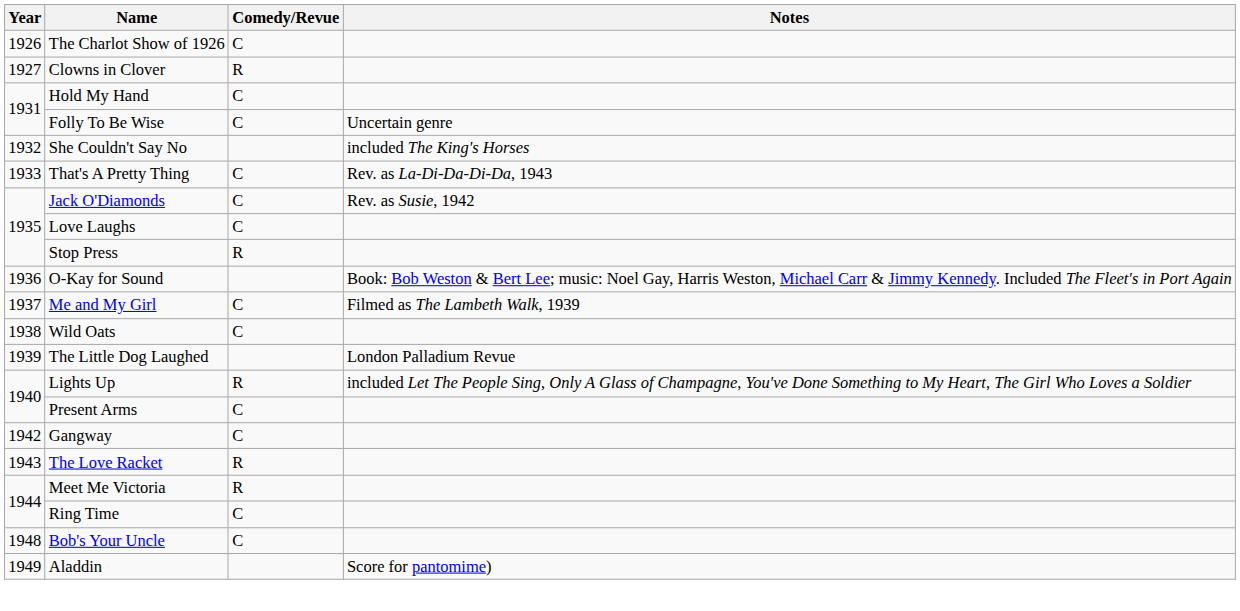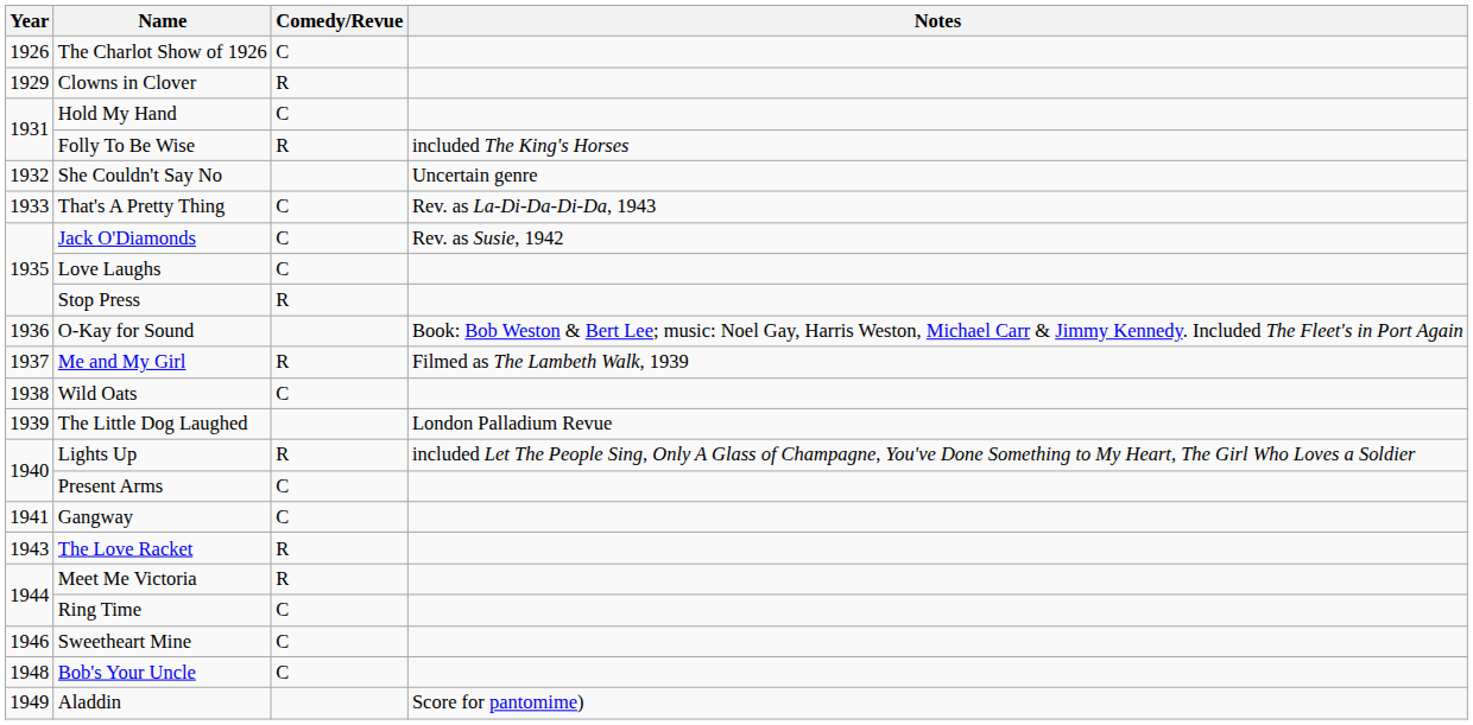Clowns in Clover | Year: 1927 -> 1929
Folly To Be Wise | Comedy/Revue: C -> R
Folly To Be Wise | Notes: Uncertain genre -> included The King's Horses
She Couldn't Say No | Notes: included The King's Horses -> Uncertain genre
Me and My Girl | Comedy/Revue: C -> R
Gangway | Year: 1942 -> 1941
+ row: 1946 | Sweetheart Mine | C
